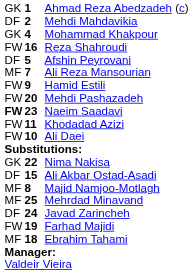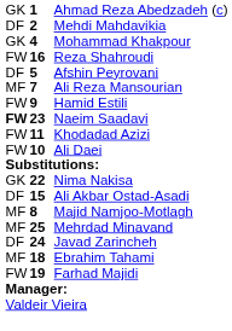- row: FW | 20 | Mehdi Pashazadeh
rows swapped: Farhad Majidi <-> Ebrahim Tahami
